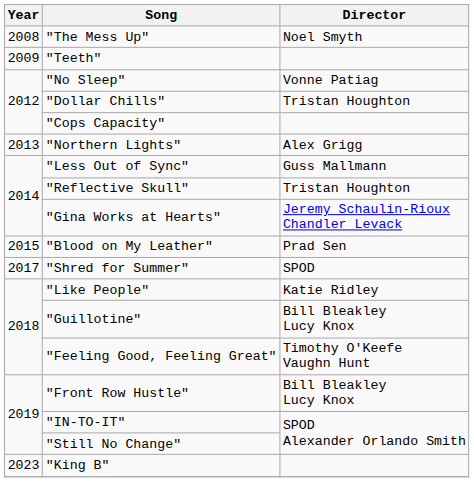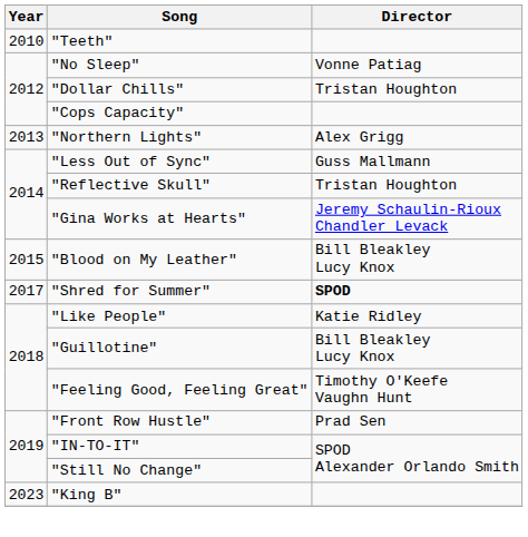- row: 2008 | "The Mess Up" | Noel Smyth
"Teeth" | Year: 2009 -> 2010
"Blood on My Leather" | Director: Prad Sen -> Bill Bleakley Lucy Knox
"Shred for Summer" | Director: normal -> bold
"Front Row Hustle" | Director: Bill Bleakley Lucy Knox -> Prad Sen
